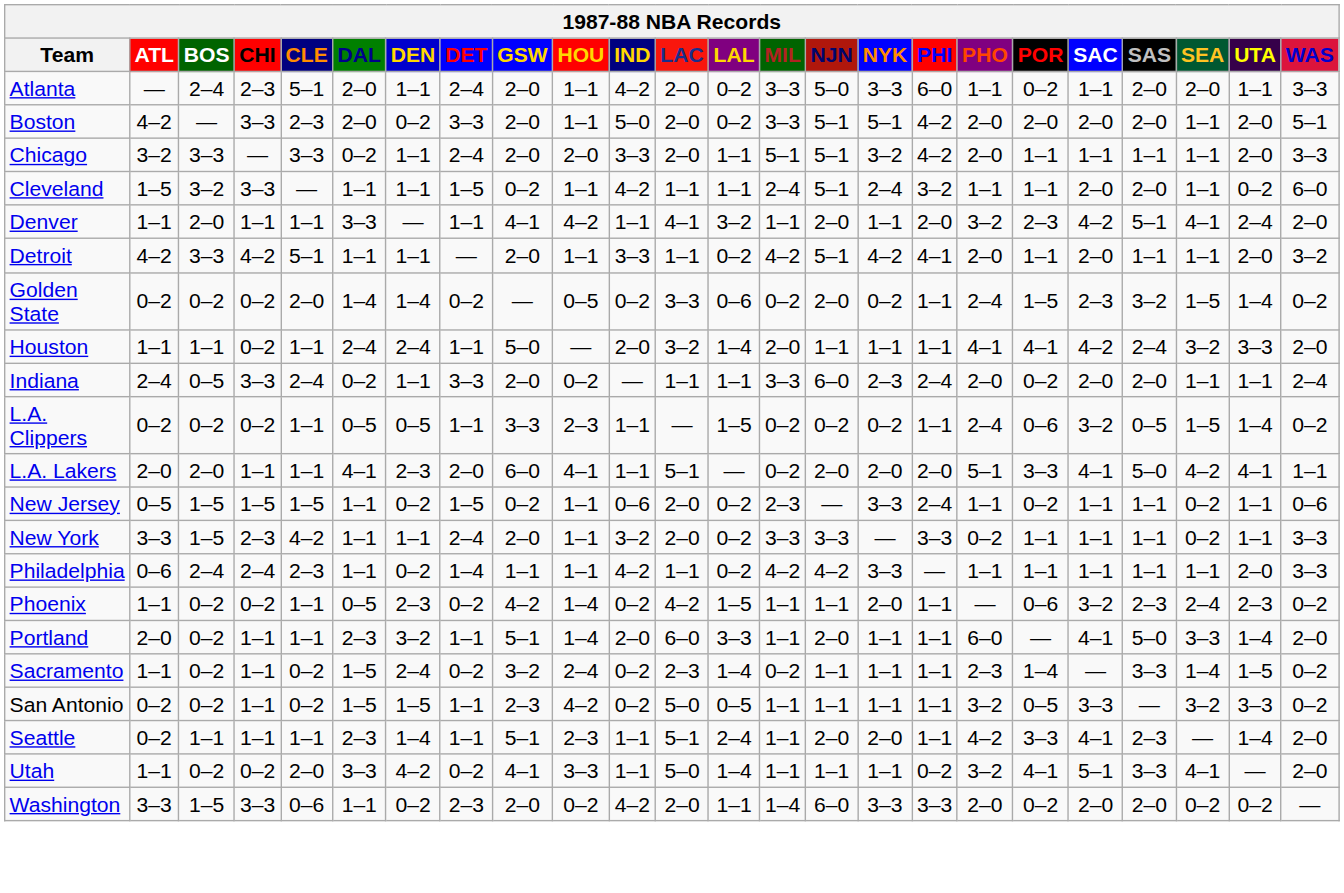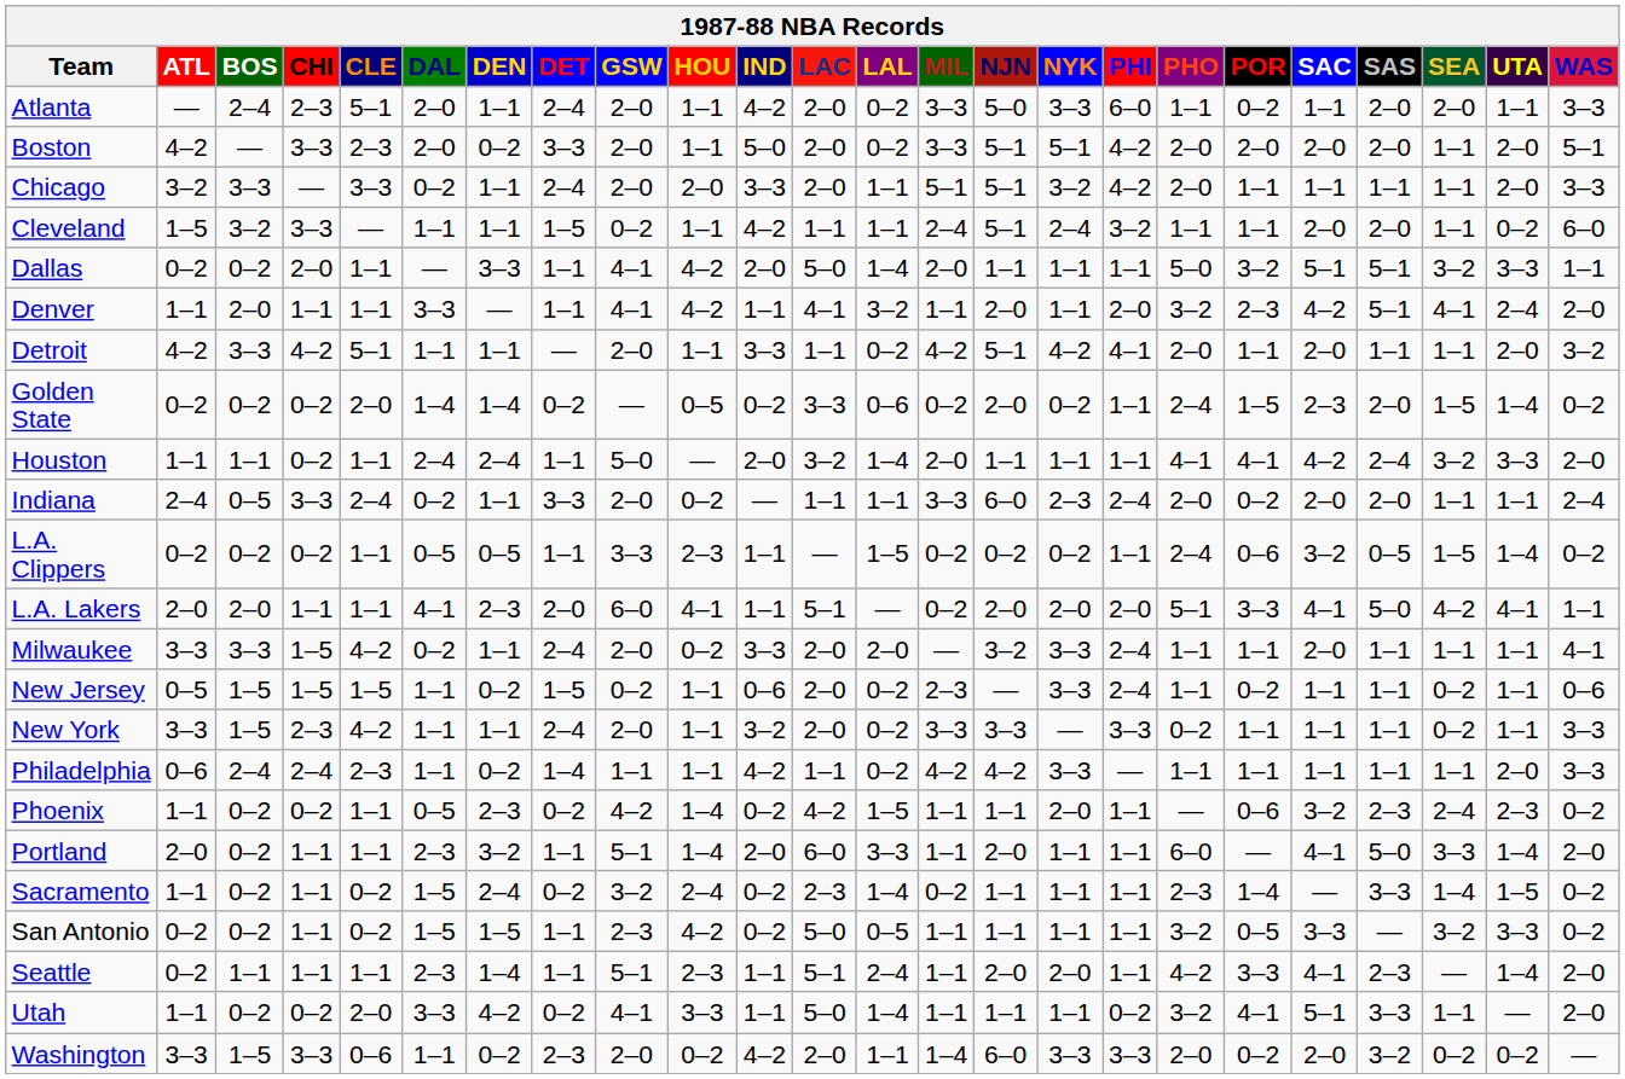+ row: Dallas | 0–2 | 0–2 | 2–0 | 1–1 | — | 3–3 | 1–1 | 4–1 | 4–2 | 2–0 | 5–0 | 1–4 | 2–0 | 1–1 | 1–1 | 1–1 | 5–0 | 3–2 | 5–1 | 5–1 | 3–2 | 3–3 | 1–1
Golden State | SAS: 3–2 -> 2–0
+ row: Milwaukee | 3–3 | 3–3 | 1–5 | 4–2 | 0–2 | 1–1 | 2–4 | 2–0 | 0–2 | 3–3 | 2–0 | 2–0 | — | 3–2 | 3–3 | 2–4 | 1–1 | 1–1 | 2–0 | 1–1 | 1–1 | 1–1 | 4–1
Utah | SEA: 4–1 -> 1–1
Washington | SAS: 2–0 -> 3–2
